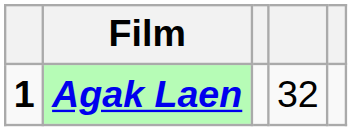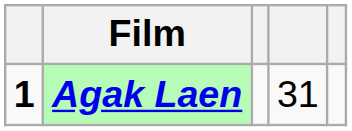Agak Laen | column 4: 32 -> 31
